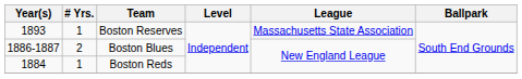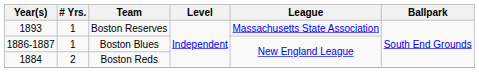Boston Blues | # Yrs.: 2 -> 1
Boston Reds | # Yrs.: 1 -> 2
